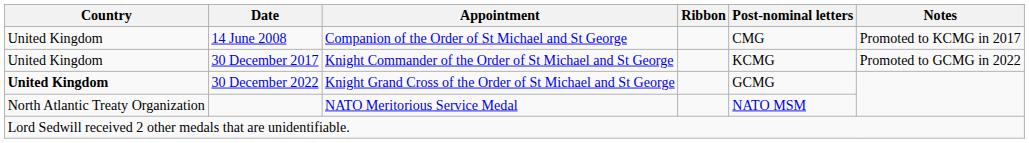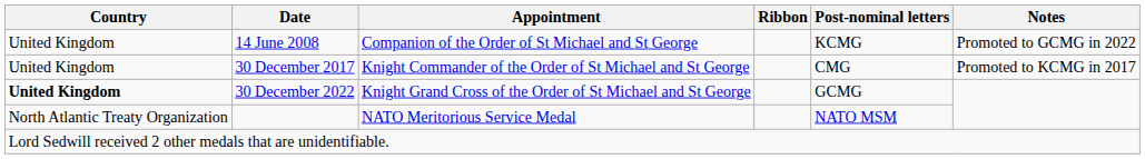14 June 2008 | Post-nominal letters: CMG -> KCMG
14 June 2008 | Notes: Promoted to KCMG in 2017 -> Promoted to GCMG in 2022
30 December 2017 | Post-nominal letters: KCMG -> CMG
30 December 2017 | Notes: Promoted to GCMG in 2022 -> Promoted to KCMG in 2017
